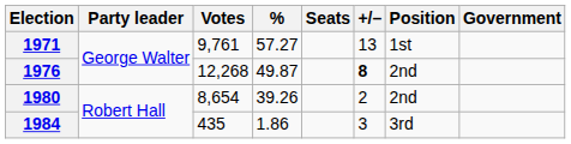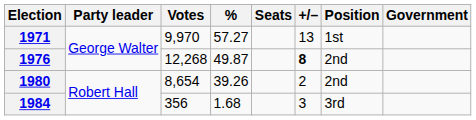1971 | Votes: 9,761 -> 9,970
1984 | Votes: 435 -> 356
1984 | %: 1.86 -> 1.68
